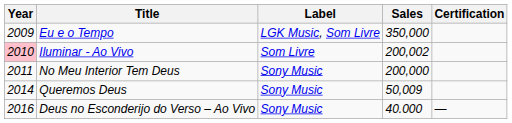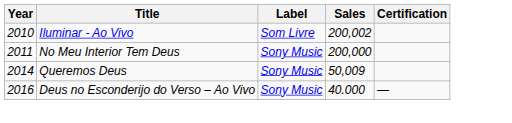- row: 2009 | Eu e o Tempo | LGK Music, Som Livre | 350,000
Iluminar - Ao Vivo | Year: pink background -> no background
